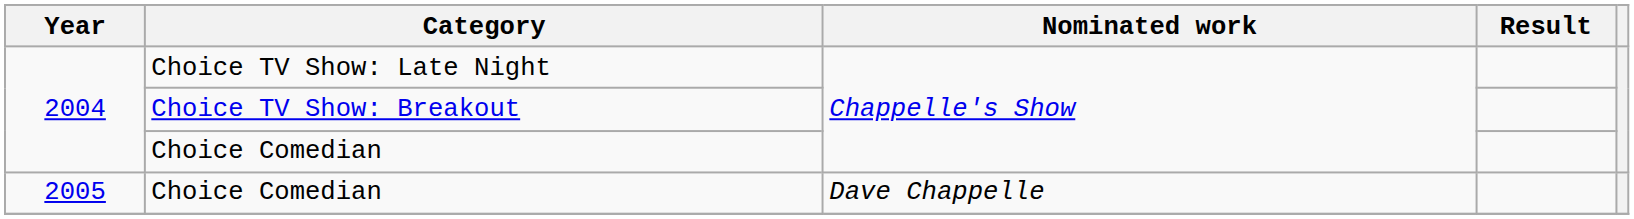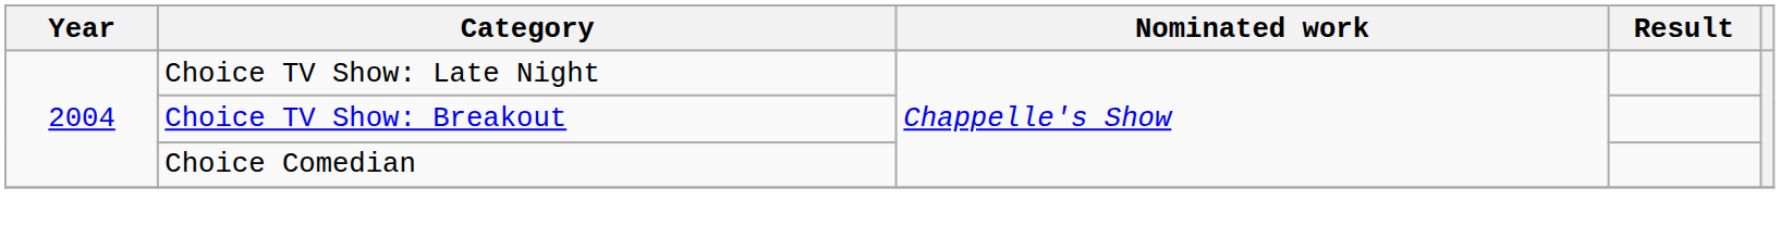- row: 2005 | Choice Comedian | Dave Chappelle
